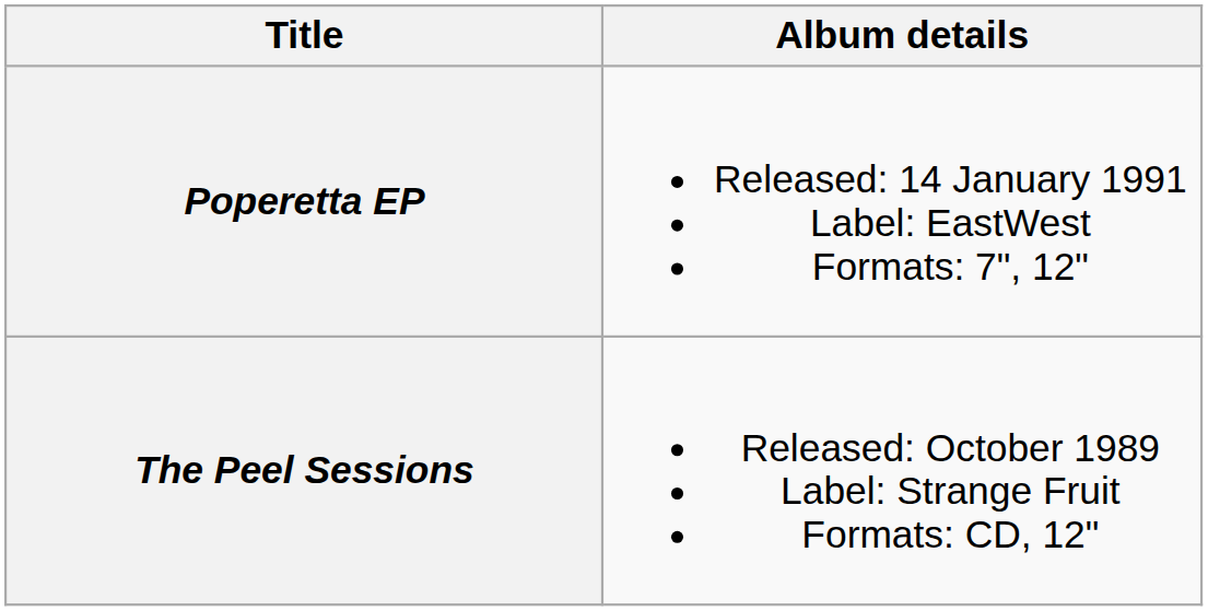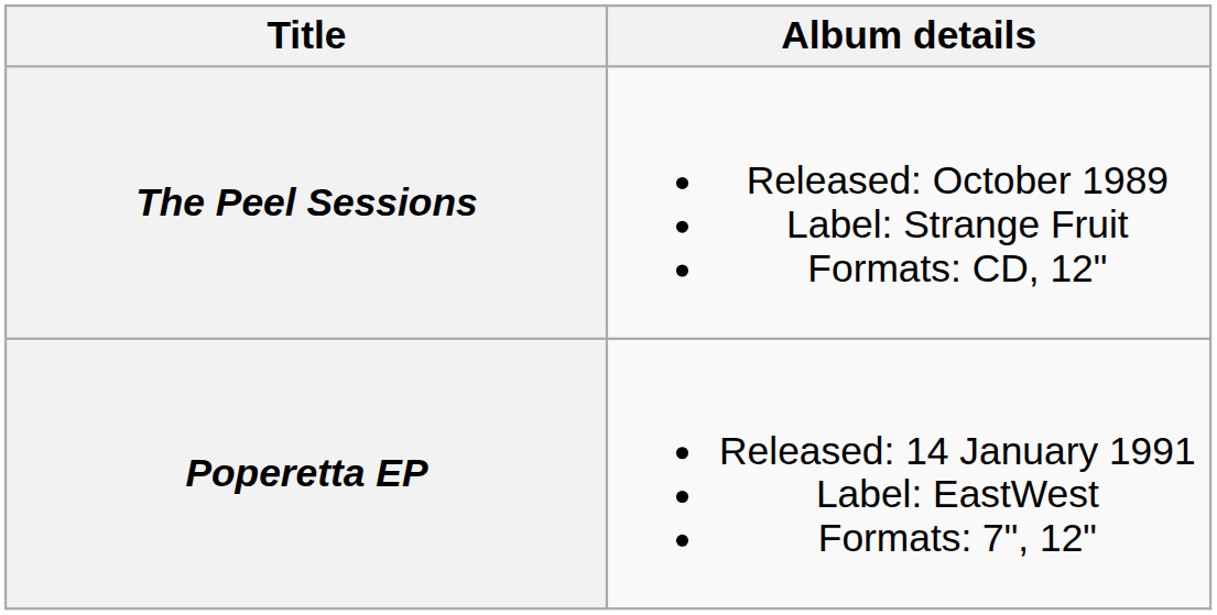rows swapped: The Peel Sessions <-> Poperetta EP
